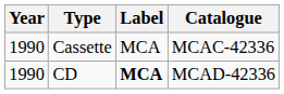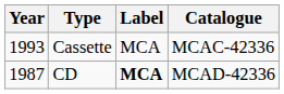Cassette | Year: 1990 -> 1993
CD | Year: 1990 -> 1987
